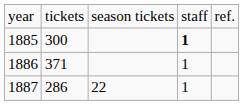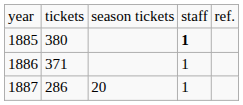1885 | column 2: 300 -> 380
1887 | column 3: 22 -> 20
